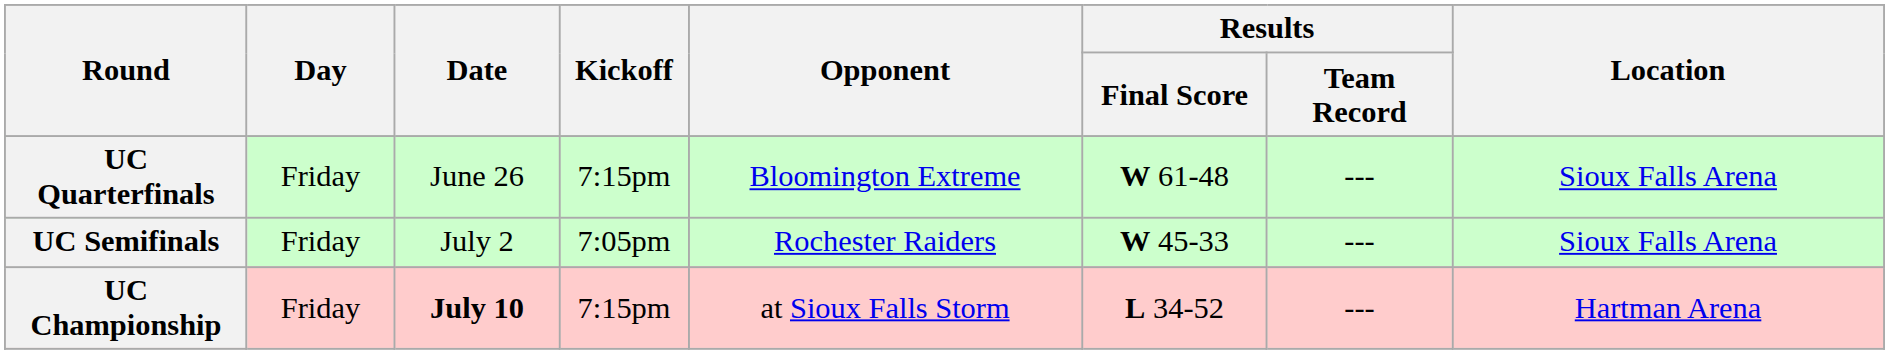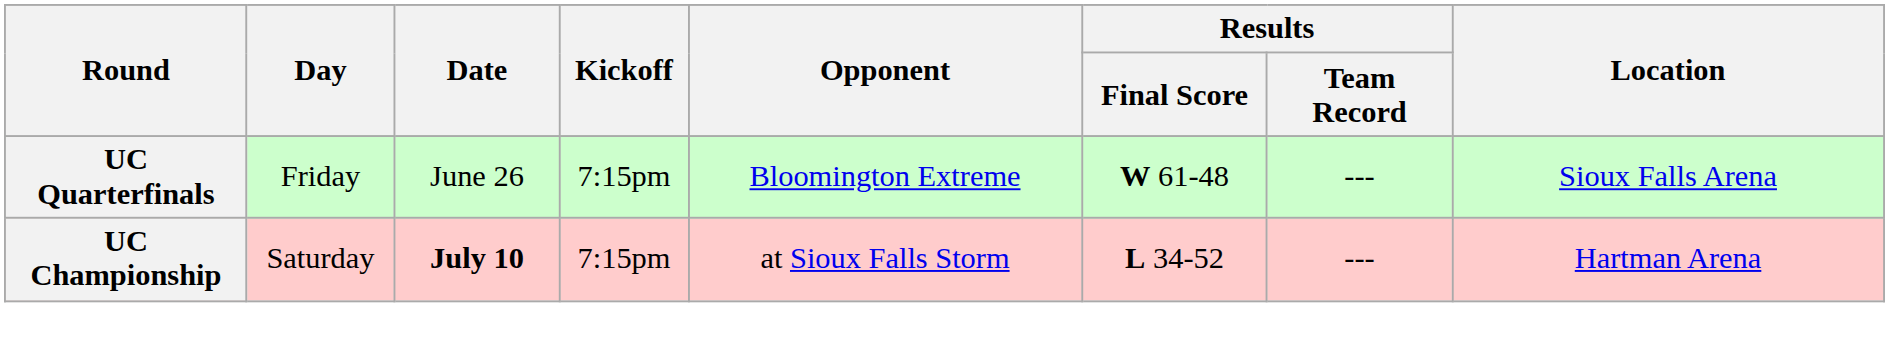- row: UC Semifinals | Friday | July 2 | 7:05pm | Rochester Raiders | W 45-33 | --- | Sioux Falls Arena
UC Championship | Day: Friday -> Saturday
